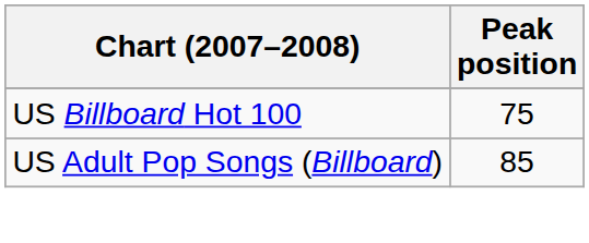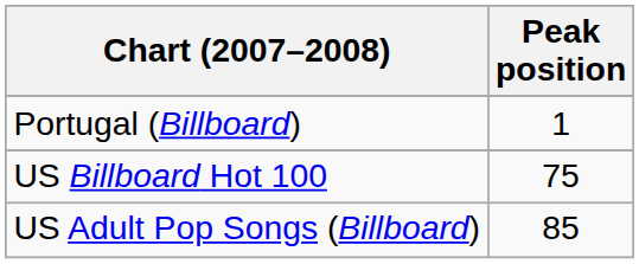+ row: Portugal (Billboard) | 1
